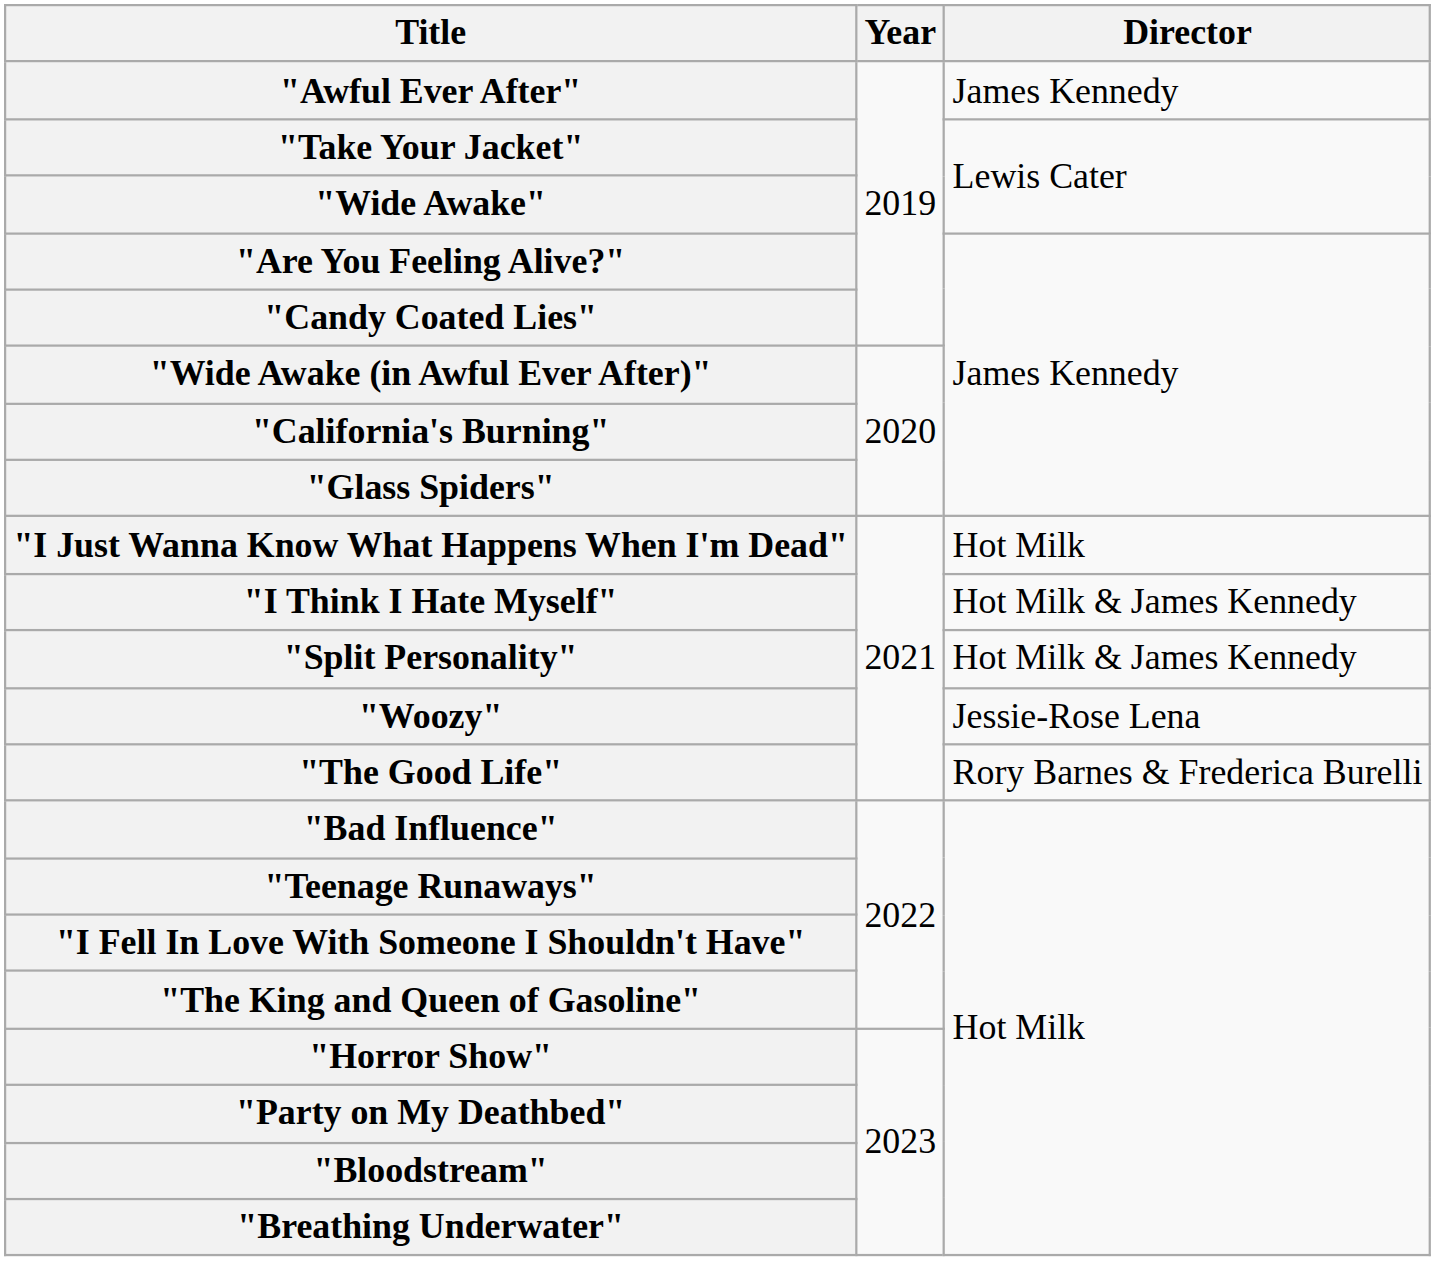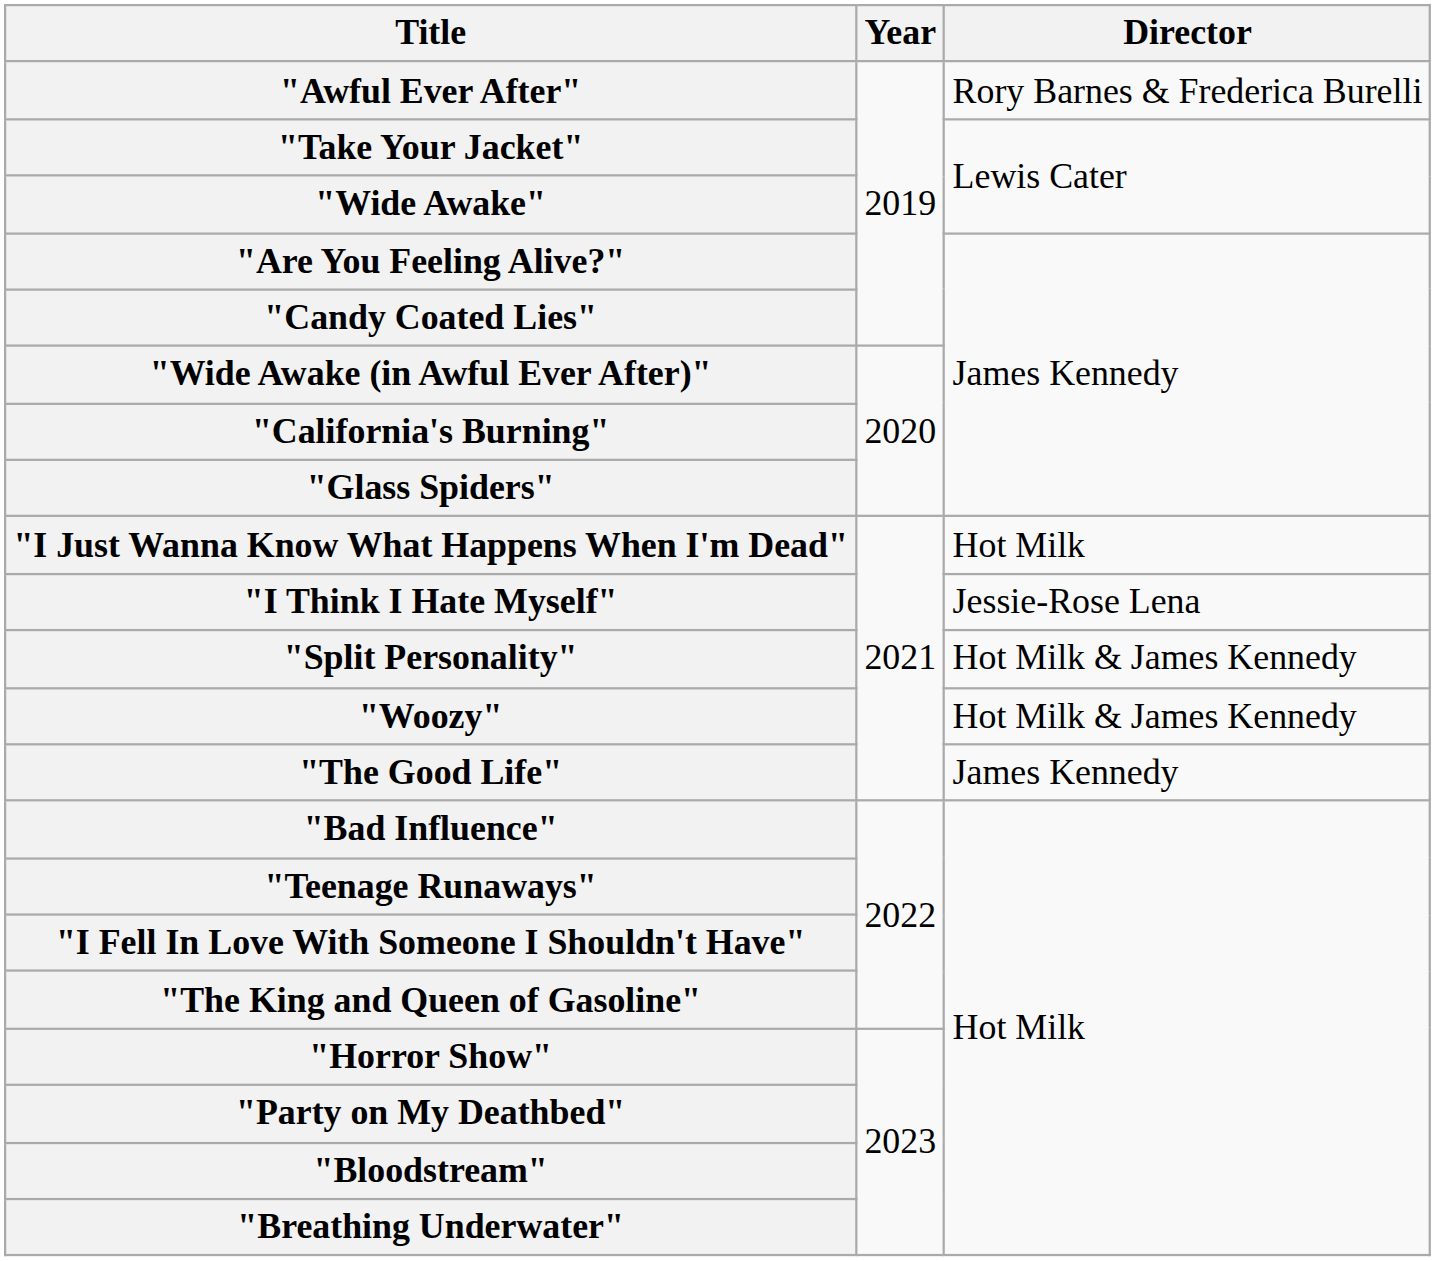"Awful Ever After" | Director: James Kennedy -> Rory Barnes & Frederica Burelli
"I Think I Hate Myself" | Director: Hot Milk & James Kennedy -> Jessie-Rose Lena
"Woozy" | Director: Jessie-Rose Lena -> Hot Milk & James Kennedy
"The Good Life" | Director: Rory Barnes & Frederica Burelli -> James Kennedy
